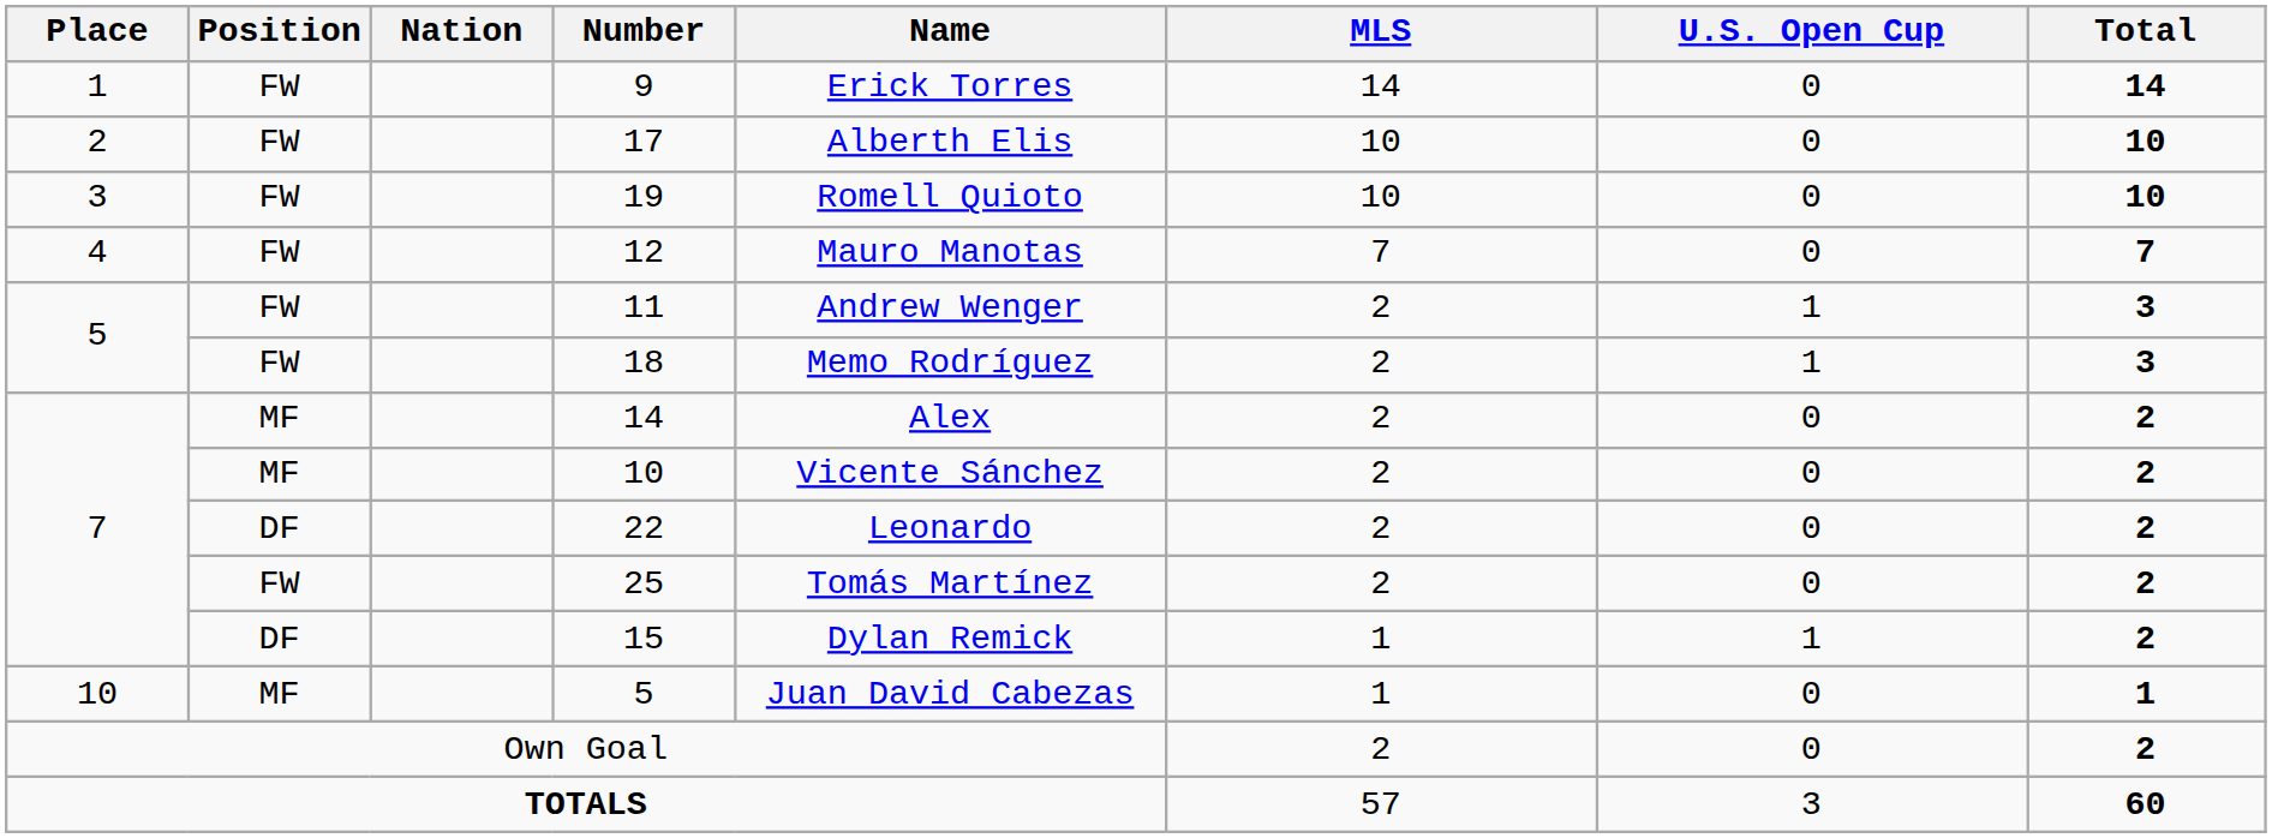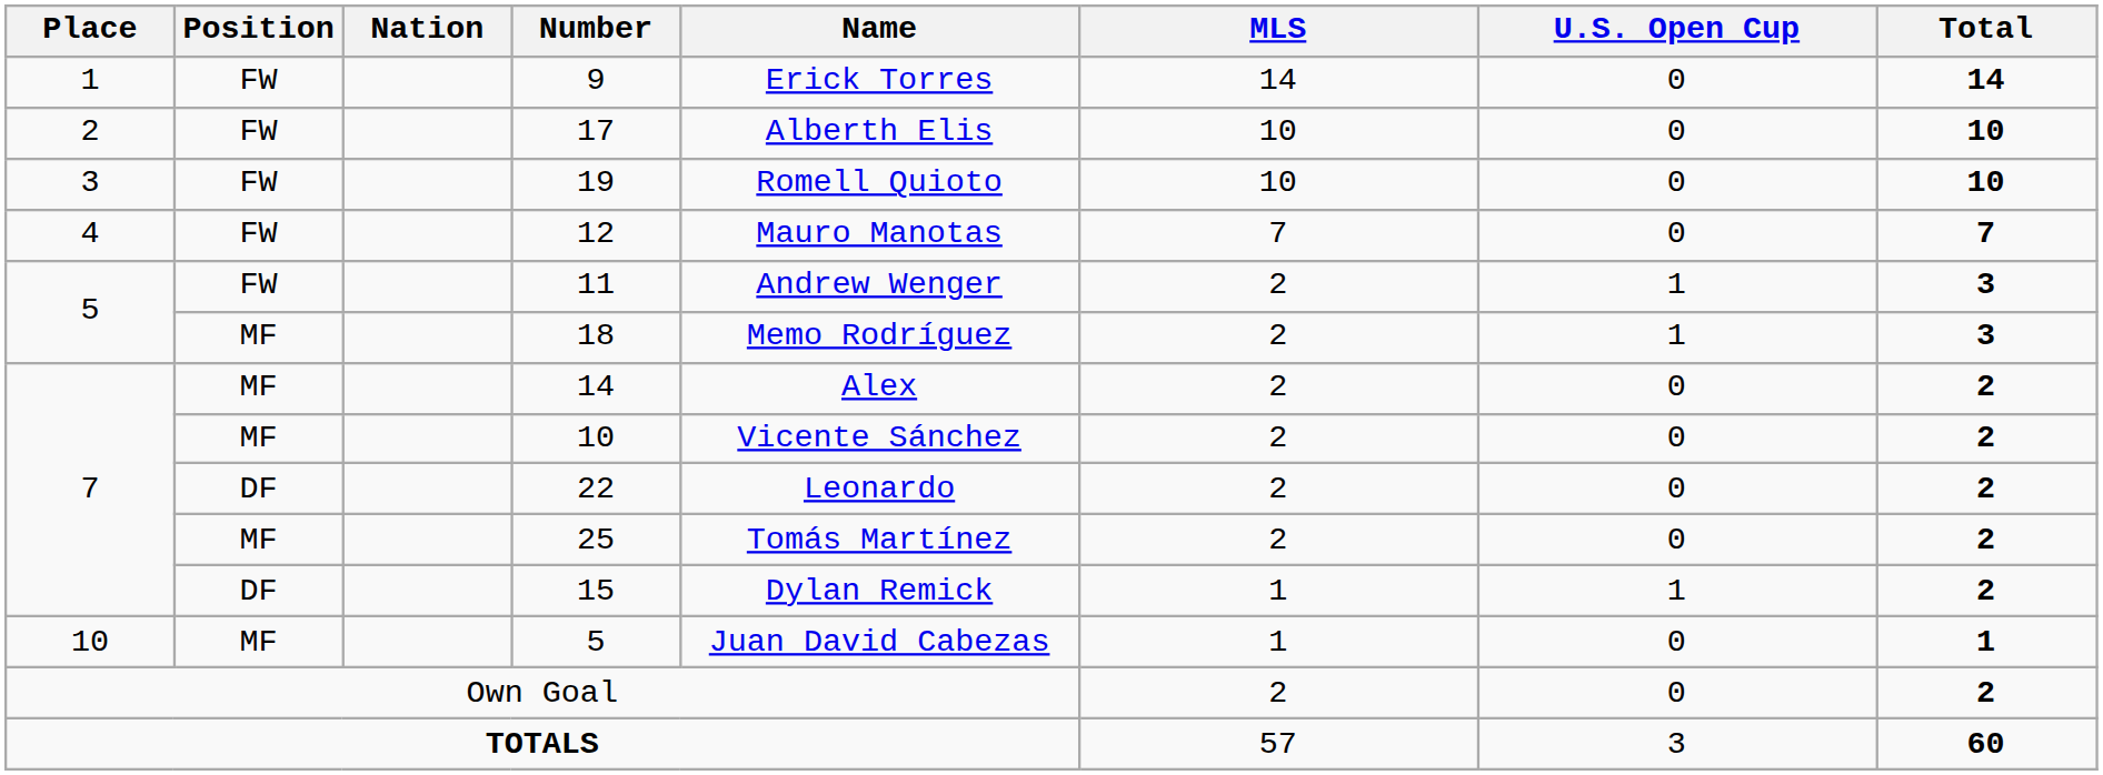18 | Position: FW -> MF
25 | Position: FW -> MF
